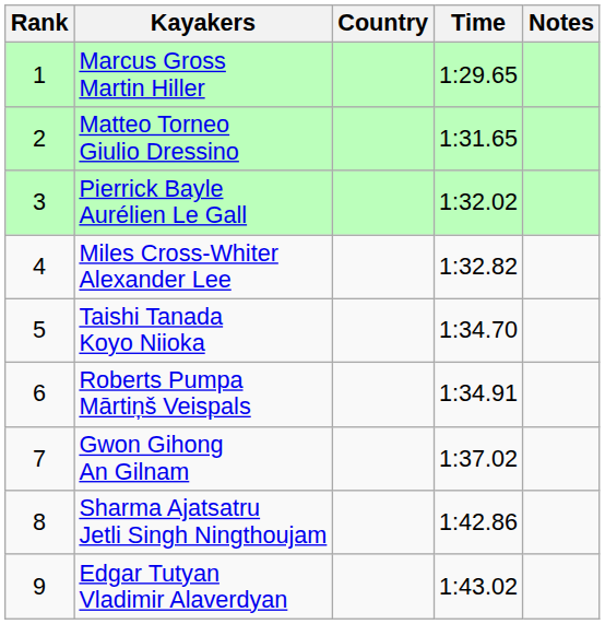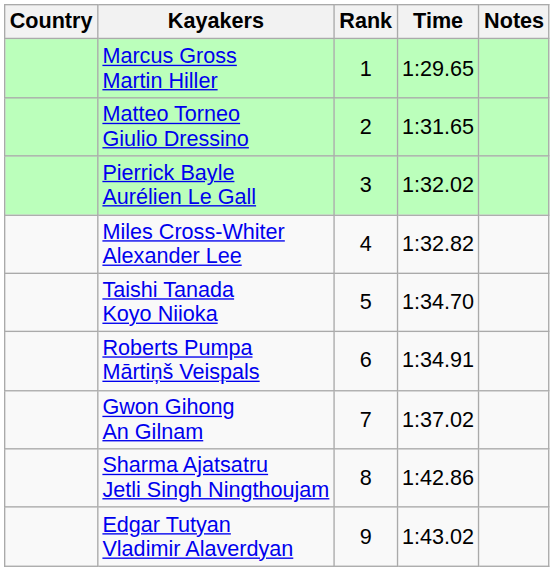columns swapped: Rank <-> Country
